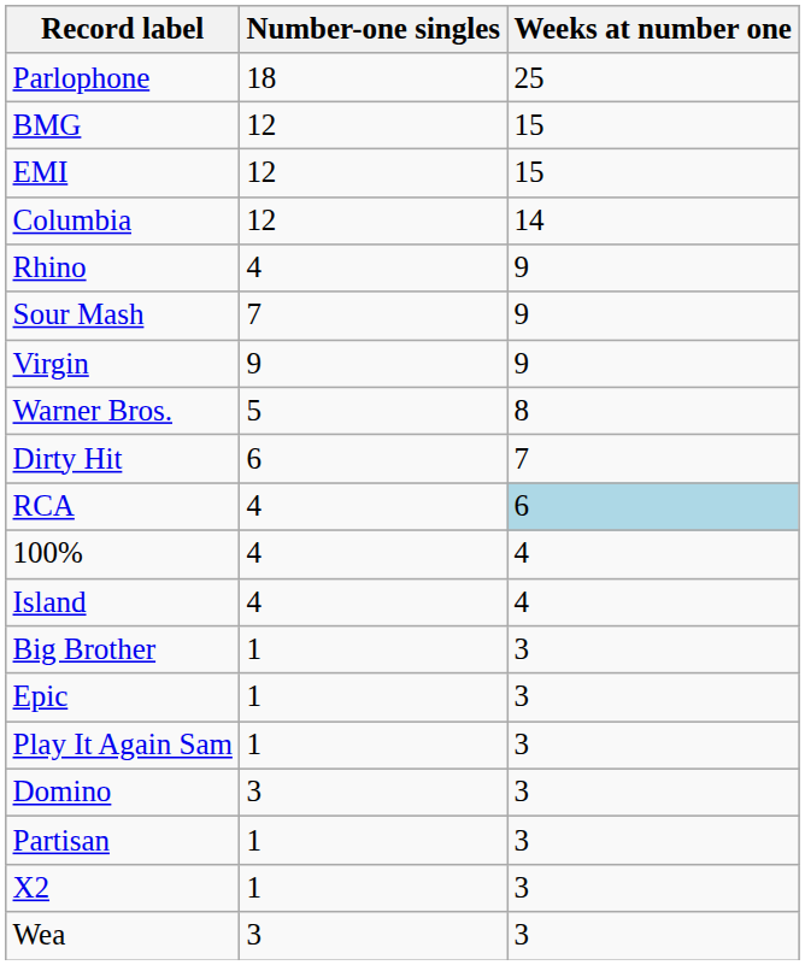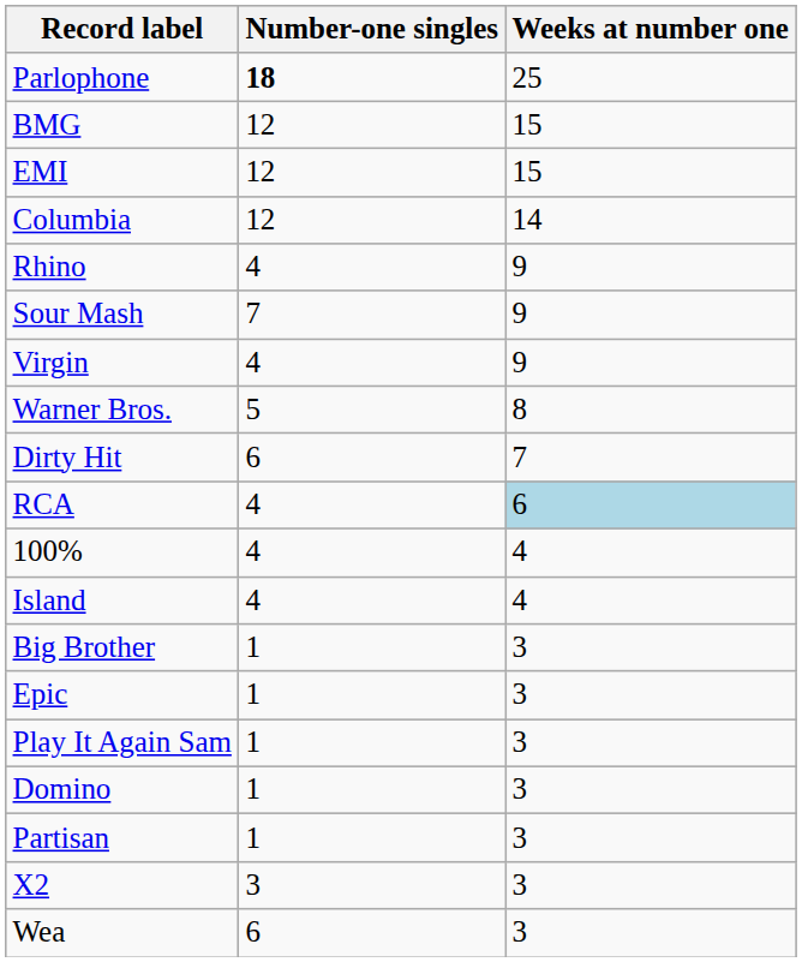Parlophone | Number-one singles: normal -> bold
Virgin | Number-one singles: 9 -> 4
Domino | Number-one singles: 3 -> 1
X2 | Number-one singles: 1 -> 3
Wea | Number-one singles: 3 -> 6
